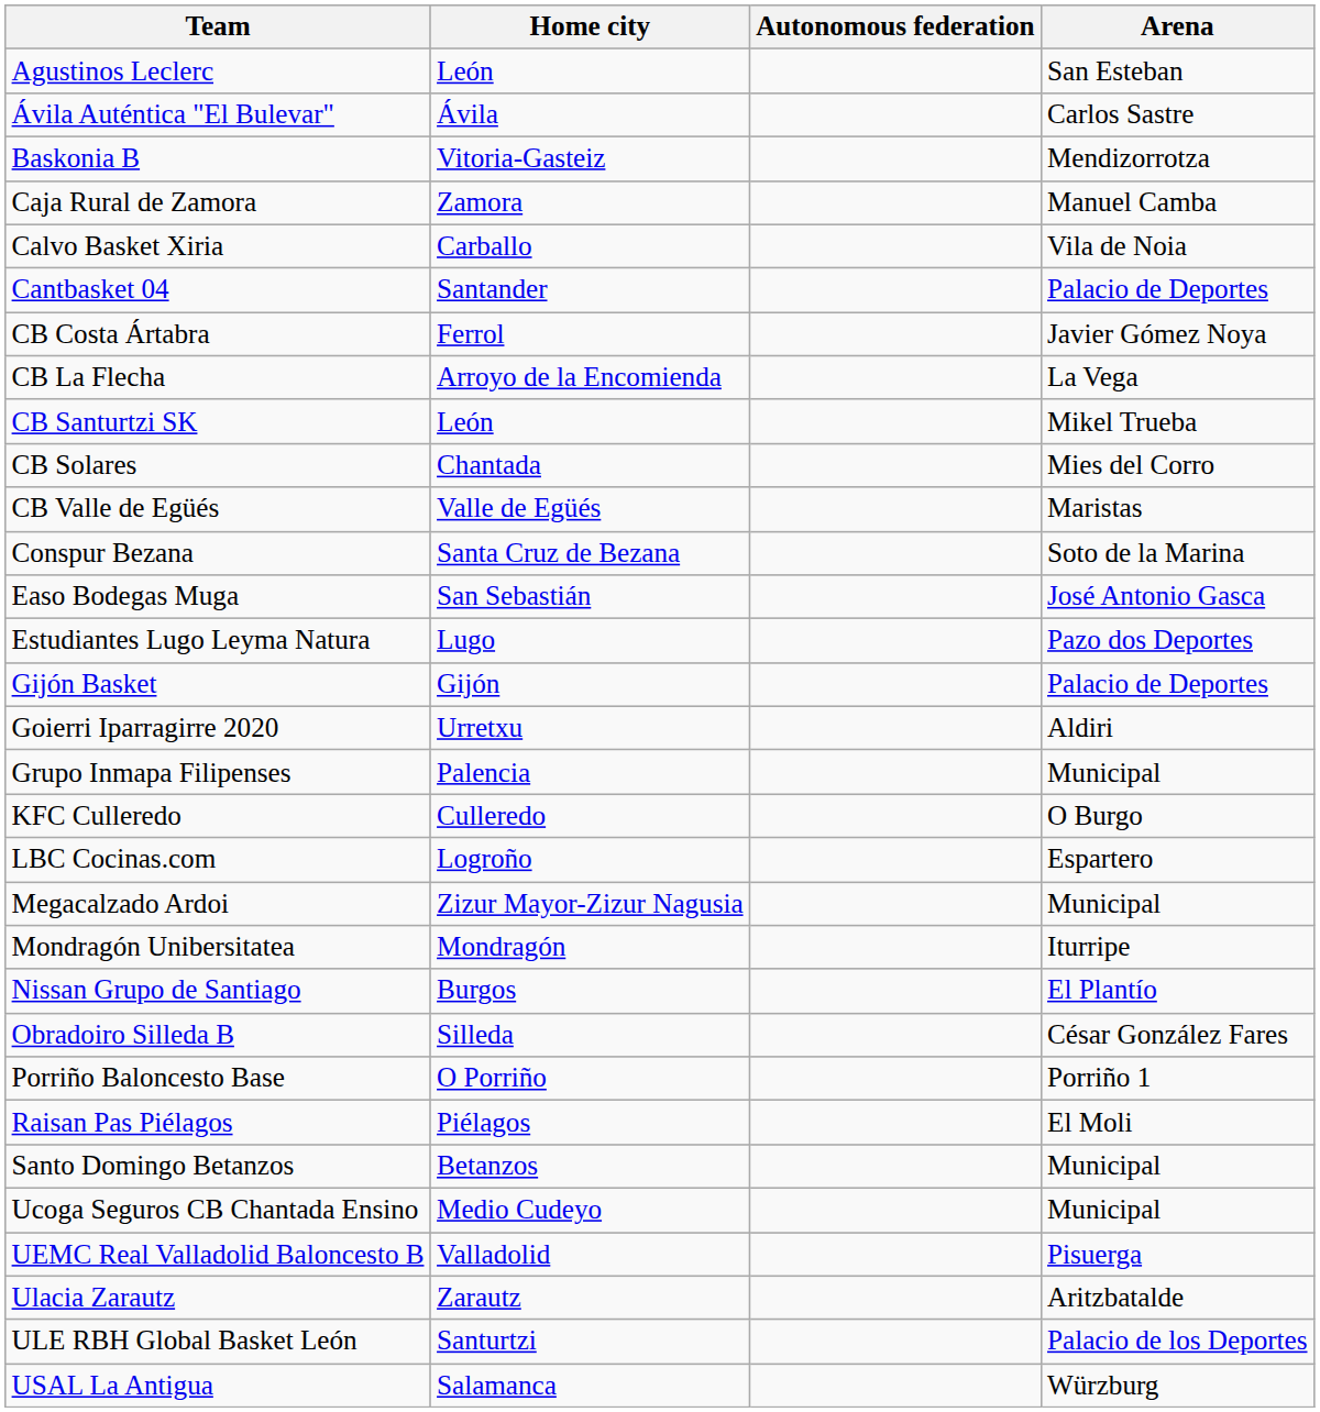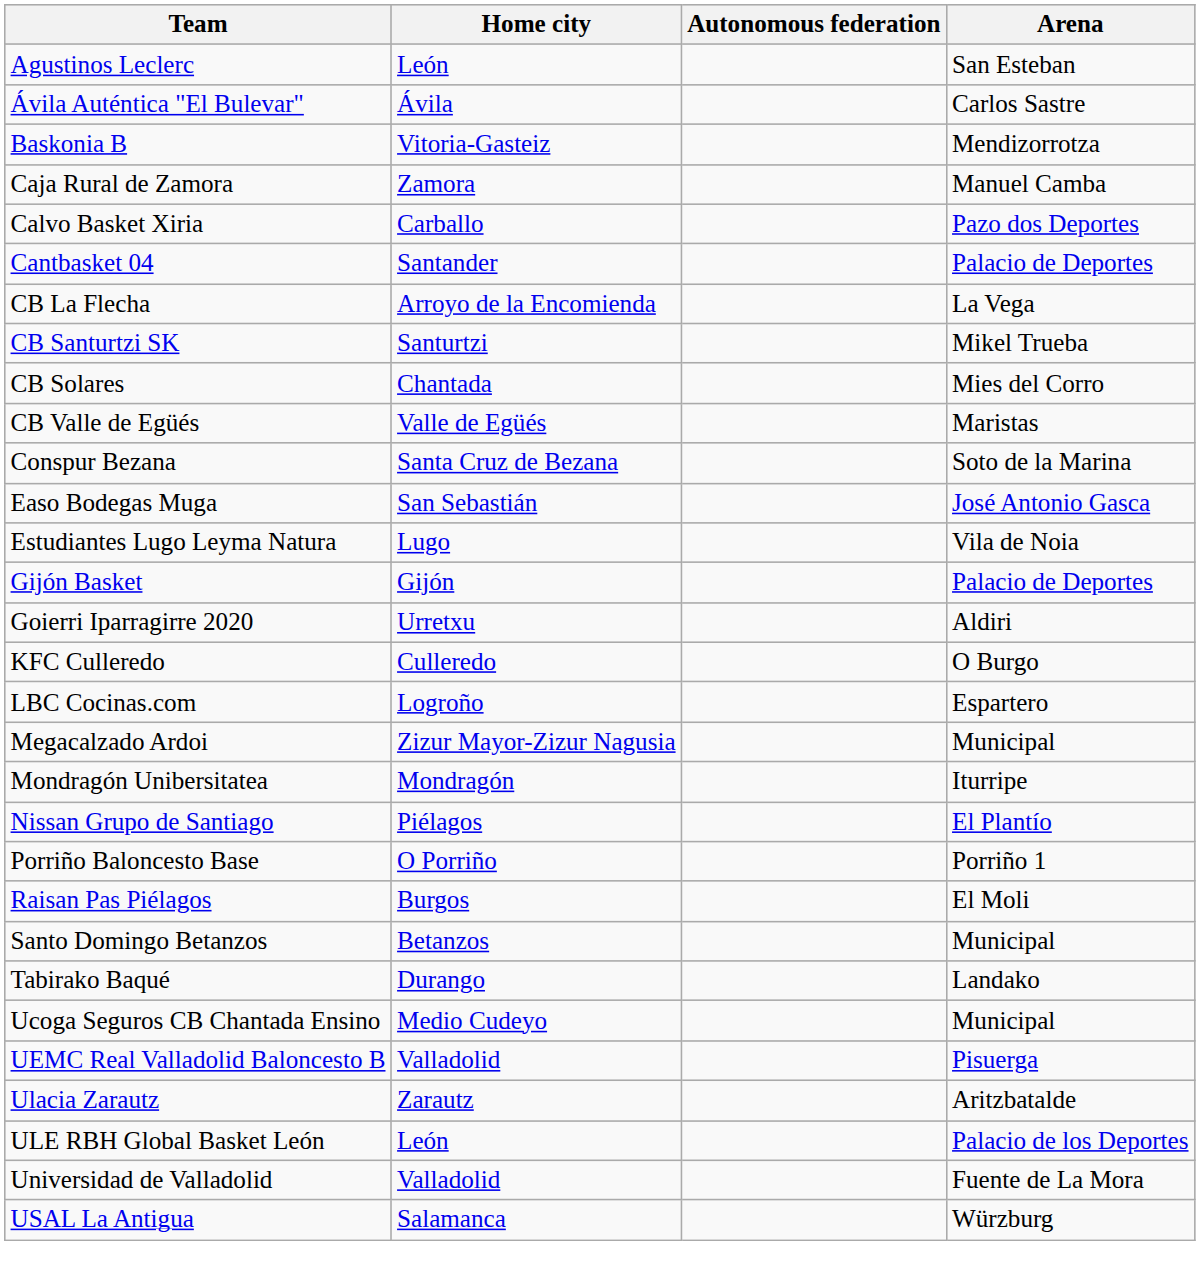Calvo Basket Xiria | Arena: Vila de Noia -> Pazo dos Deportes
- row: CB Costa Ártabra | Ferrol | Javier Gómez Noya
CB Santurtzi SK | Home city: León -> Santurtzi
Estudiantes Lugo Leyma Natura | Arena: Pazo dos Deportes -> Vila de Noia
- row: Grupo Inmapa Filipenses | Palencia | Municipal
Nissan Grupo de Santiago | Home city: Burgos -> Piélagos
- row: Obradoiro Silleda B | Silleda | César González Fares
Raisan Pas Piélagos | Home city: Piélagos -> Burgos
+ row: Tabirako Baqué | Durango | Landako
ULE RBH Global Basket León | Home city: Santurtzi -> León
+ row: Universidad de Valladolid | Valladolid | Fuente de La Mora
